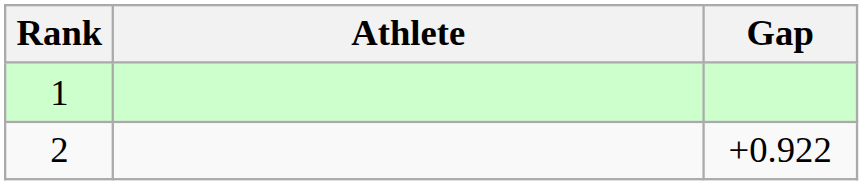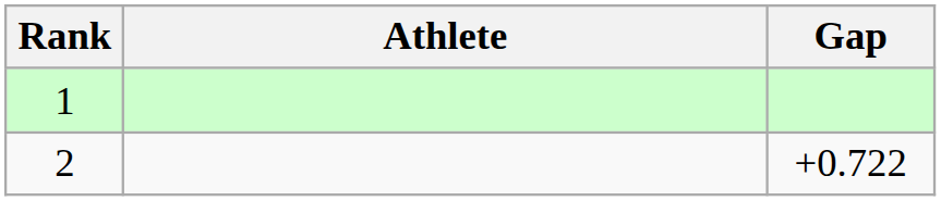2 | Gap: +0.922 -> +0.722
